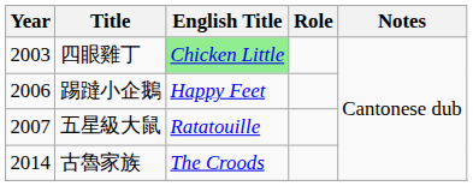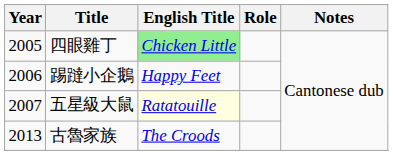四眼雞丁 | Year: 2003 -> 2005
五星級大鼠 | English Title: no background -> lightyellow background
古魯家族 | Year: 2014 -> 2013
